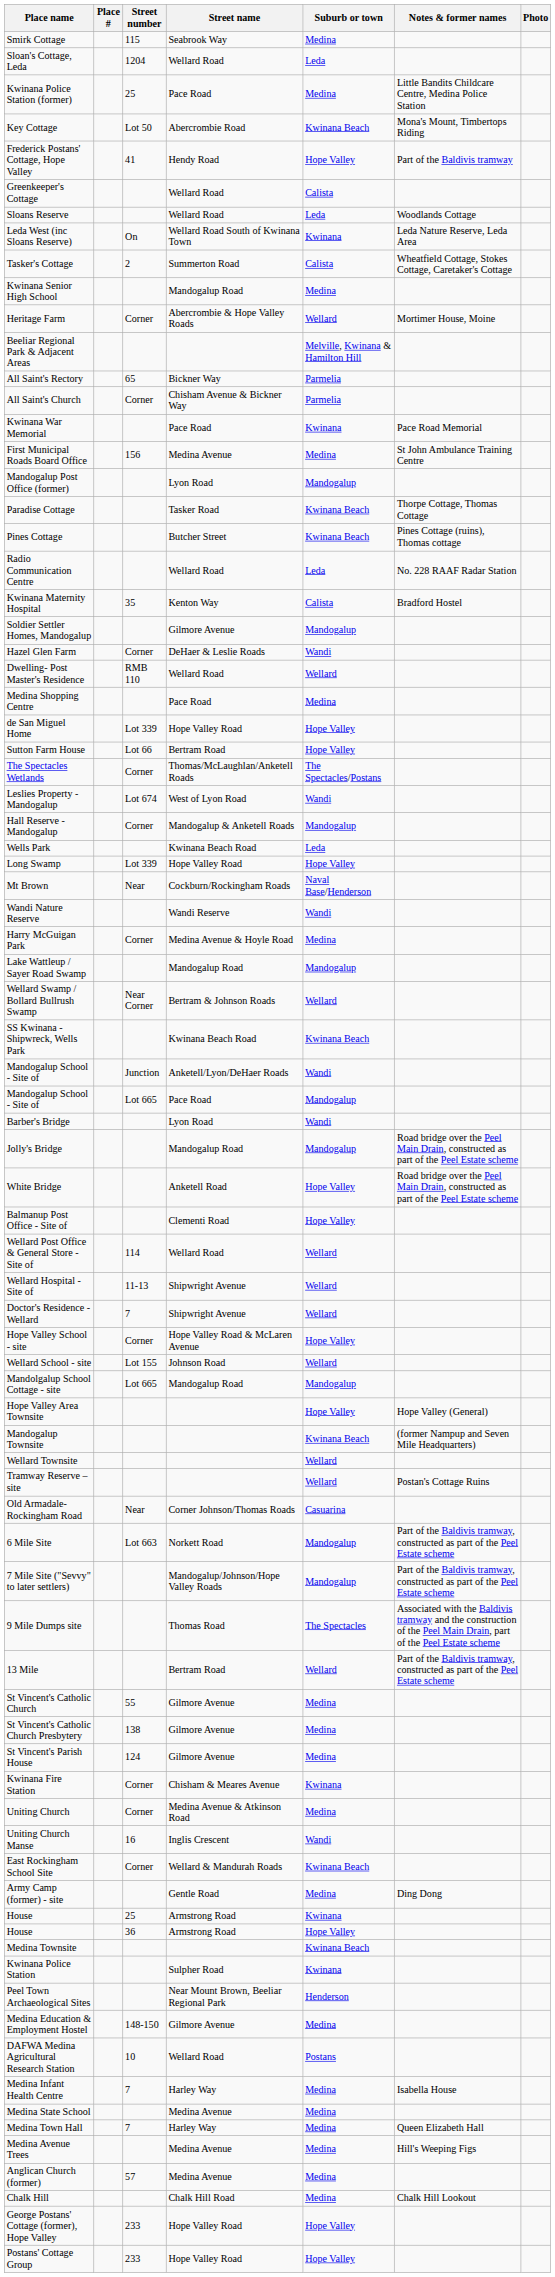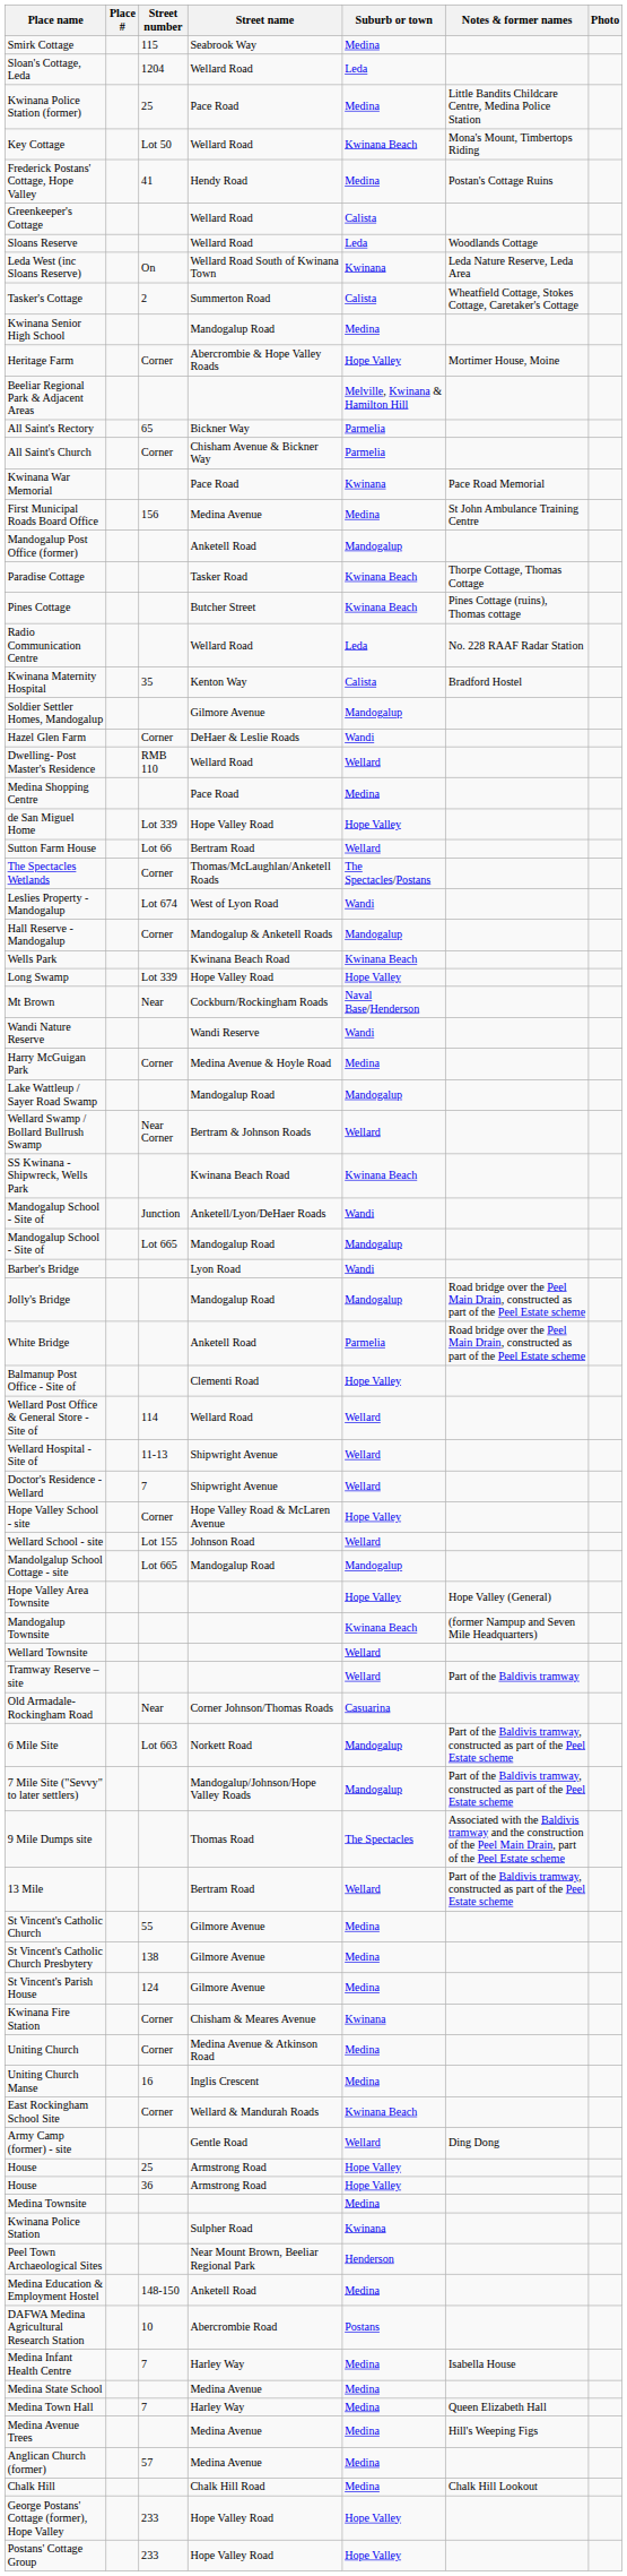Key Cottage | Street name: Abercrombie Road -> Wellard Road
Frederick Postans' Cottage, Hope Valley | Suburb or town: Hope Valley -> Medina
Frederick Postans' Cottage, Hope Valley | Notes & former names: Part of the Baldivis tramway -> Postan's Cottage Ruins
Heritage Farm | Suburb or town: Wellard -> Hope Valley
Mandogalup Post Office (former) | Street name: Lyon Road -> Anketell Road
Sutton Farm House | Suburb or town: Hope Valley -> Wellard
Wells Park | Suburb or town: Leda -> Kwinana Beach
Mandogalup School - Site of / Lot 665 | Street name: Pace Road -> Mandogalup Road
White Bridge | Suburb or town: Hope Valley -> Parmelia
Tramway Reserve – site | Notes & former names: Postan's Cottage Ruins -> Part of the Baldivis tramway
Uniting Church Manse | Suburb or town: Wandi -> Medina
Army Camp (former) - site | Suburb or town: Medina -> Wellard
House / 25 | Suburb or town: Kwinana -> Hope Valley
Medina Townsite | Suburb or town: Kwinana Beach -> Medina
Medina Education & Employment Hostel | Street name: Gilmore Avenue -> Anketell Road
DAFWA Medina Agricultural Research Station | Street name: Wellard Road -> Abercrombie Road
